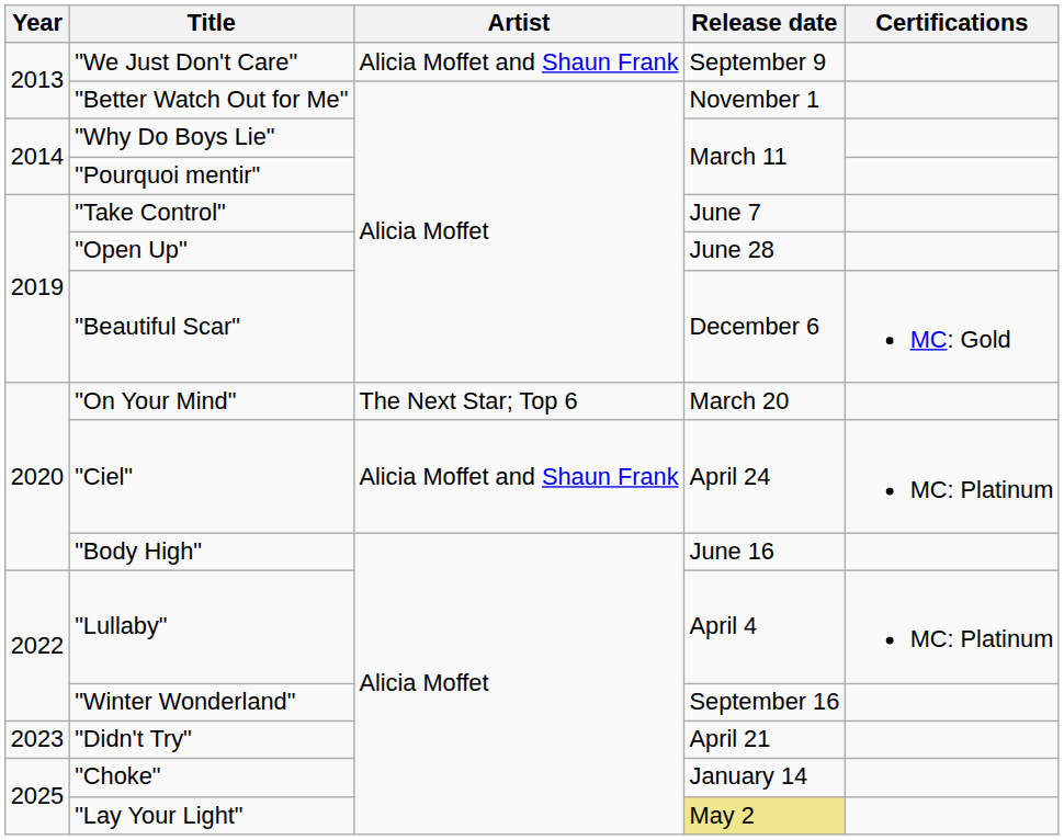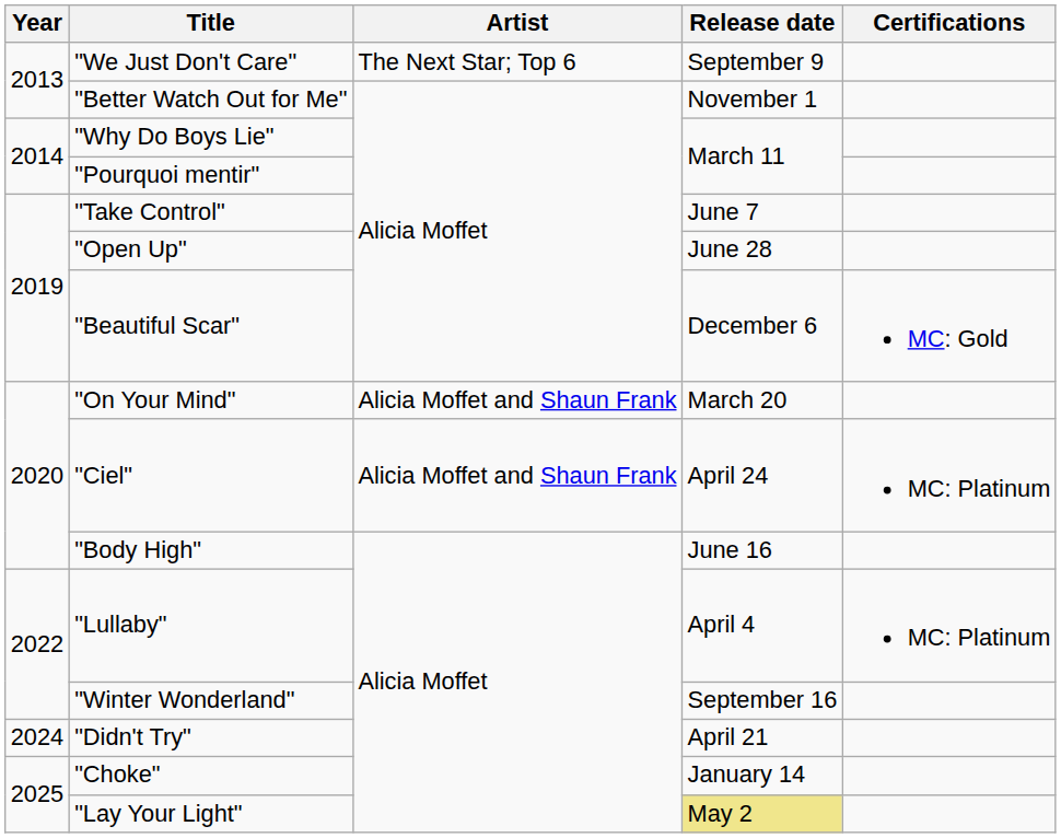"We Just Don't Care" | Artist: Alicia Moffet and Shaun Frank -> The Next Star; Top 6
"On Your Mind" | Artist: The Next Star; Top 6 -> Alicia Moffet and Shaun Frank
"Didn't Try" | Year: 2023 -> 2024
